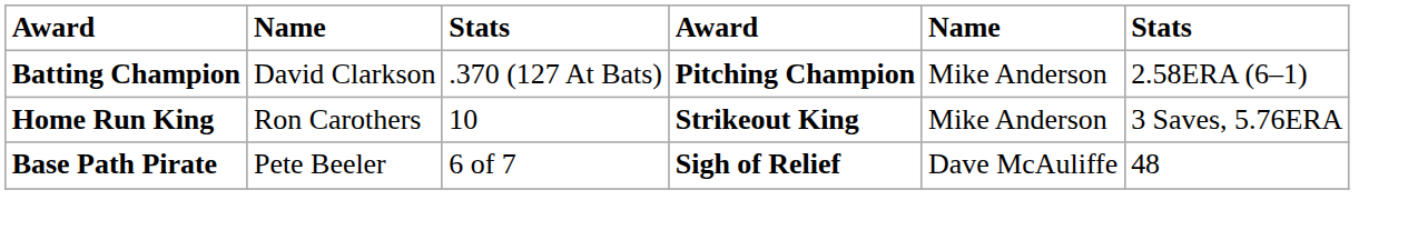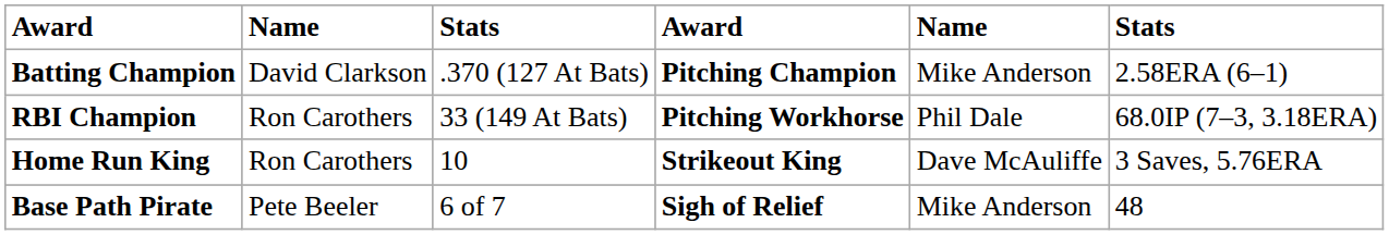+ row: RBI Champion | Ron Carothers | 33 (149 At Bats) | Pitching Workhorse | Phil Dale | 68.0IP (7–3, 3.18ERA)
Home Run King | column 5: Mike Anderson -> Dave McAuliffe
Base Path Pirate | column 5: Dave McAuliffe -> Mike Anderson
